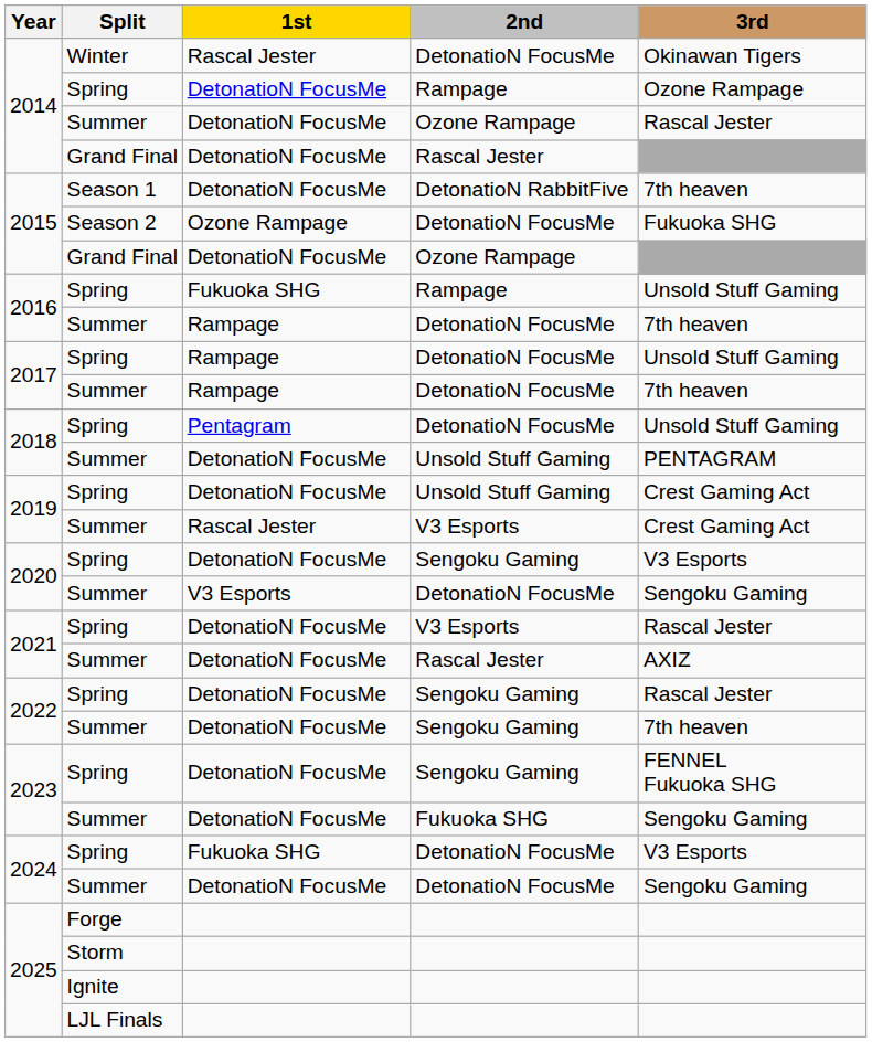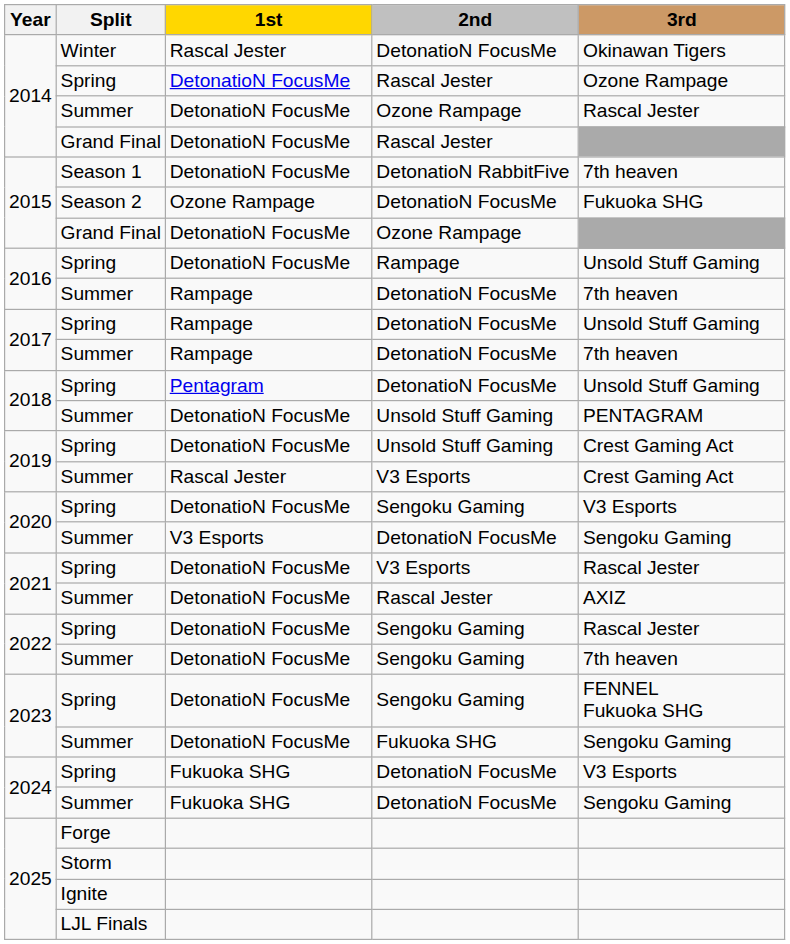2014 / Spring | 2nd: Rampage -> Rascal Jester
2016 / Spring | 1st: Fukuoka SHG -> DetonatioN FocusMe
2024 / Summer | 1st: DetonatioN FocusMe -> Fukuoka SHG
